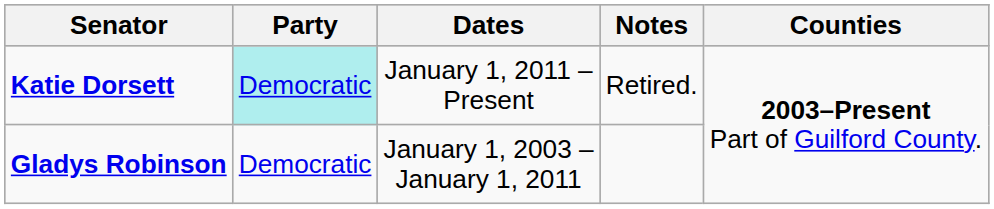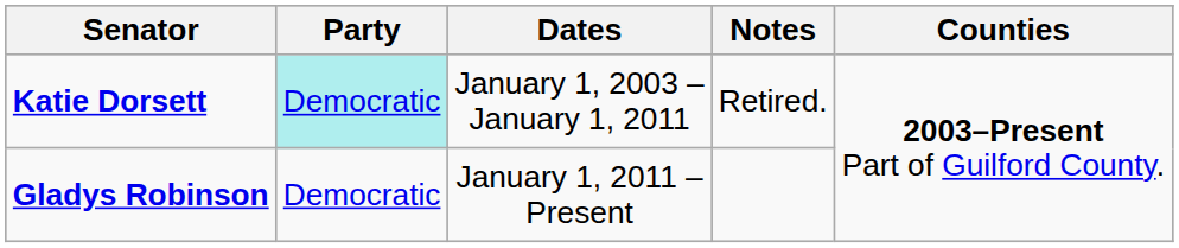Katie Dorsett | Dates: January 1, 2011 – Present -> January 1, 2003 – January 1, 2011
Gladys Robinson | Dates: January 1, 2003 – January 1, 2011 -> January 1, 2011 – Present
